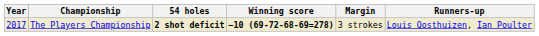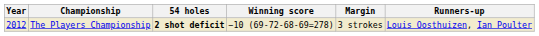The Players Championship | Year: 2017 -> 2012
The Players Championship | Winning score: bold -> normal
